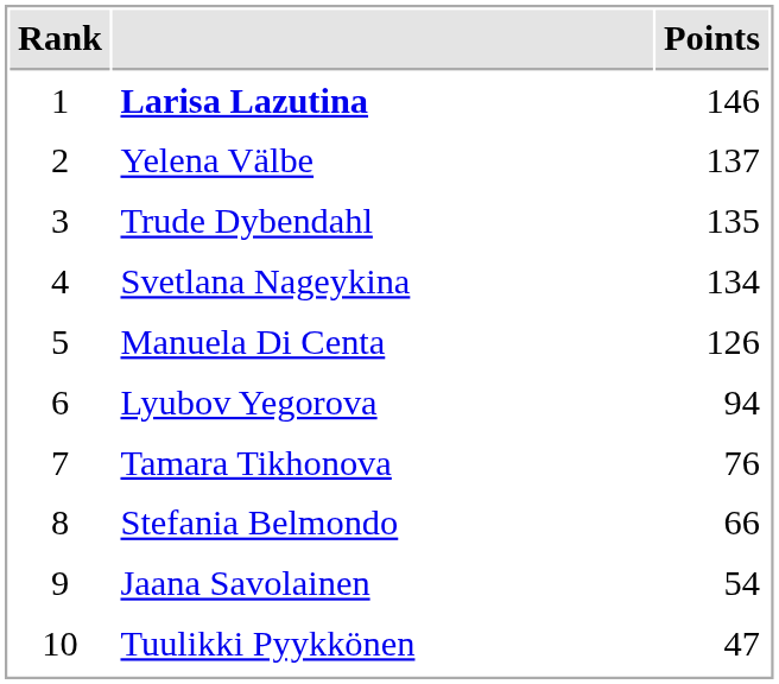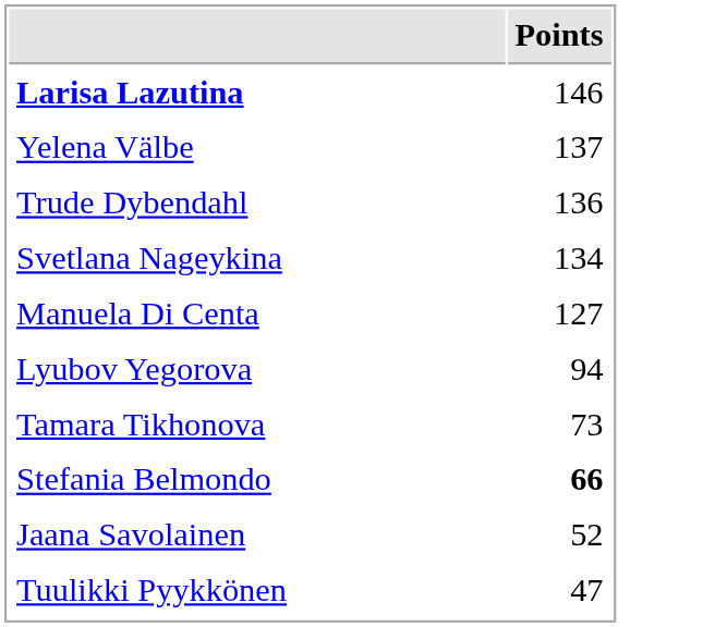- column: Rank | 1 | 2 | 3 | 4 | 5 | 6 | 7 | 8 | 9 | 10
Trude Dybendahl | Points: 135 -> 136
Manuela Di Centa | Points: 126 -> 127
Tamara Tikhonova | Points: 76 -> 73
Stefania Belmondo | Points: normal -> bold
Jaana Savolainen | Points: 54 -> 52
